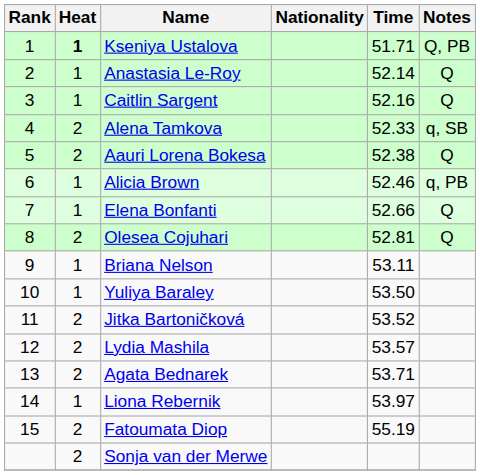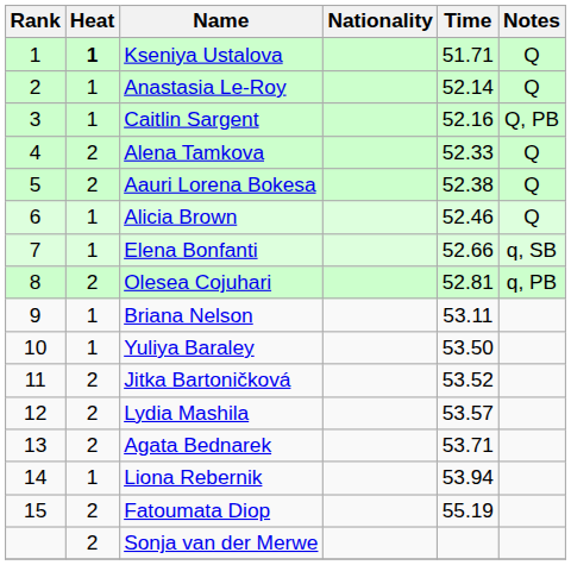Kseniya Ustalova | Notes: Q, PB -> Q
Caitlin Sargent | Notes: Q -> Q, PB
Alena Tamkova | Notes: q, SB -> Q
Alicia Brown | Notes: q, PB -> Q
Elena Bonfanti | Notes: Q -> q, SB
Olesea Cojuhari | Notes: Q -> q, PB
Liona Rebernik | Time: 53.97 -> 53.94
